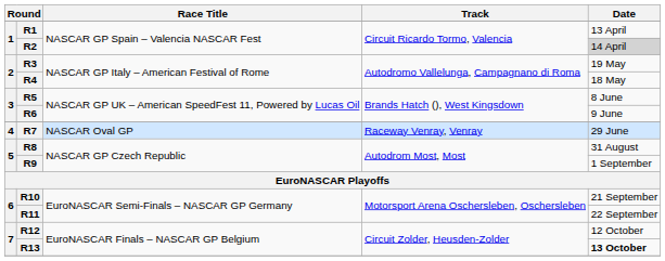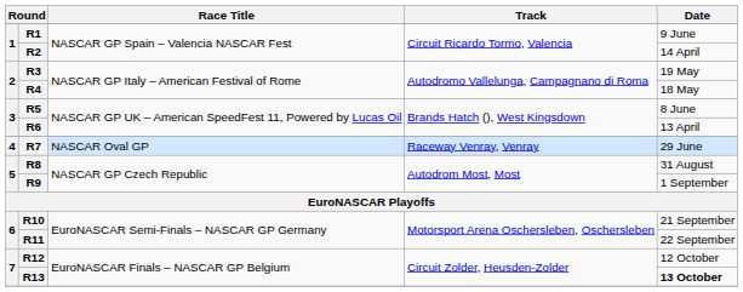R1 | Date: 13 April -> 9 June
R2 | Date: lightgrey background -> no background
R6 | Date: 9 June -> 13 April
